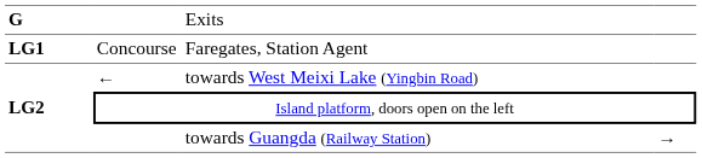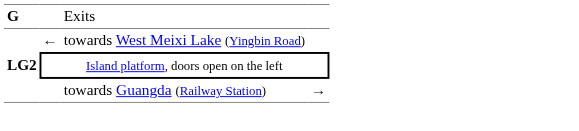- row: LG1 | Concourse | Faregates, Station Agent
